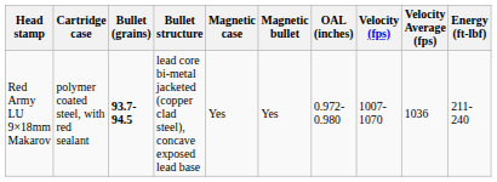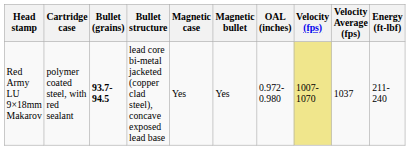Red Army LU 9×18mm Makarov | Velocity (fps): no background -> khaki background
Red Army LU 9×18mm Makarov | Velocity Average (fps): 1036 -> 1037
